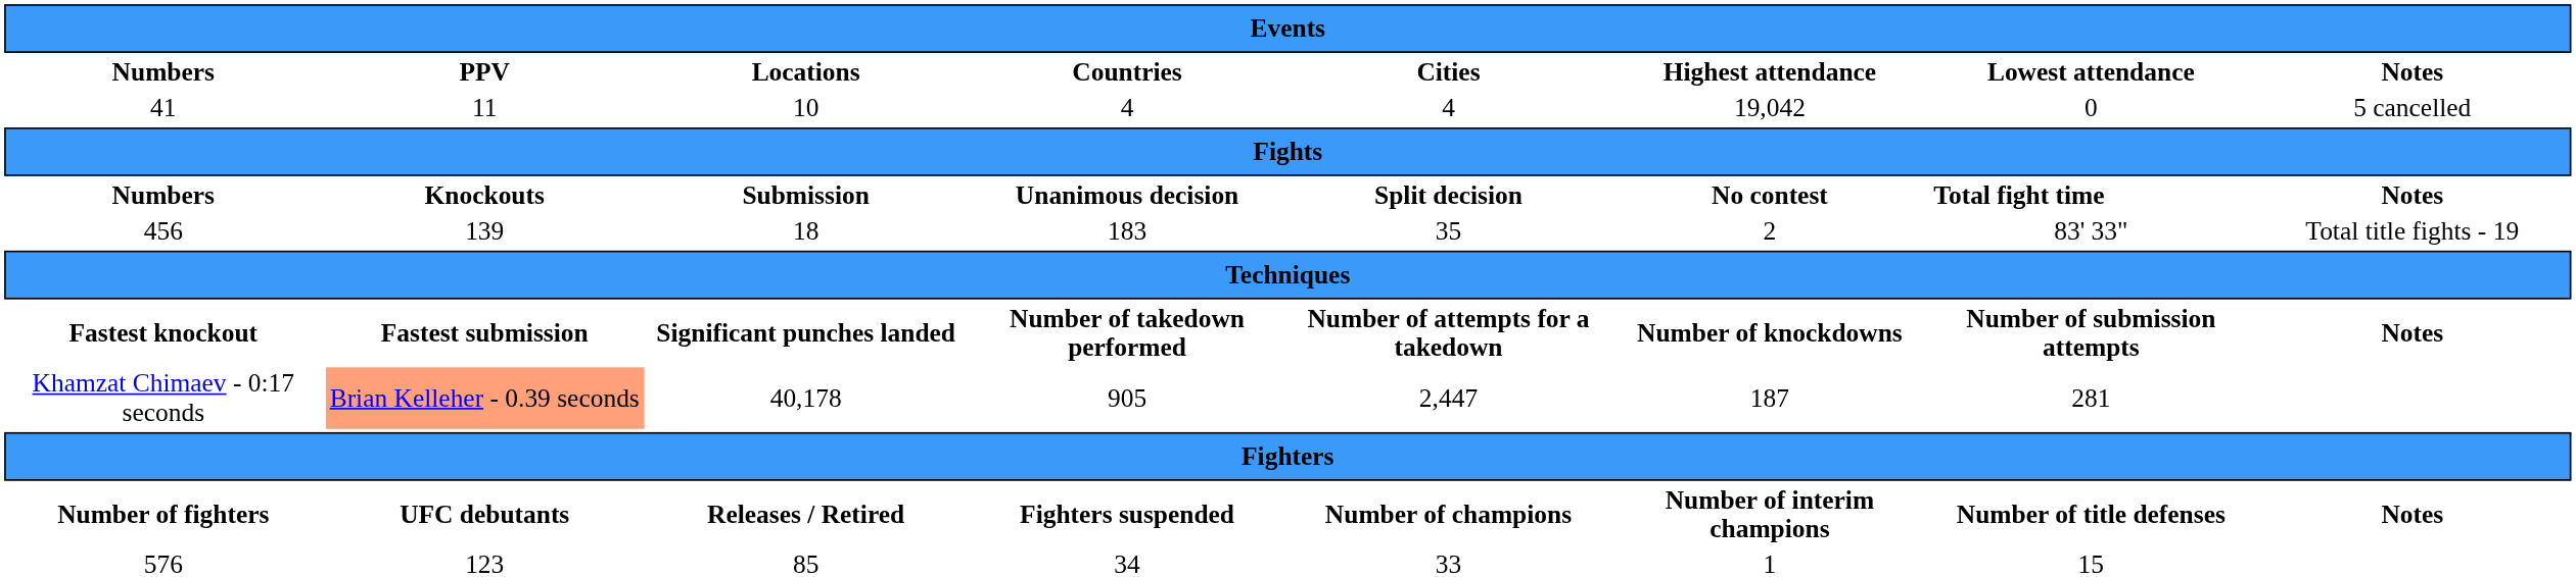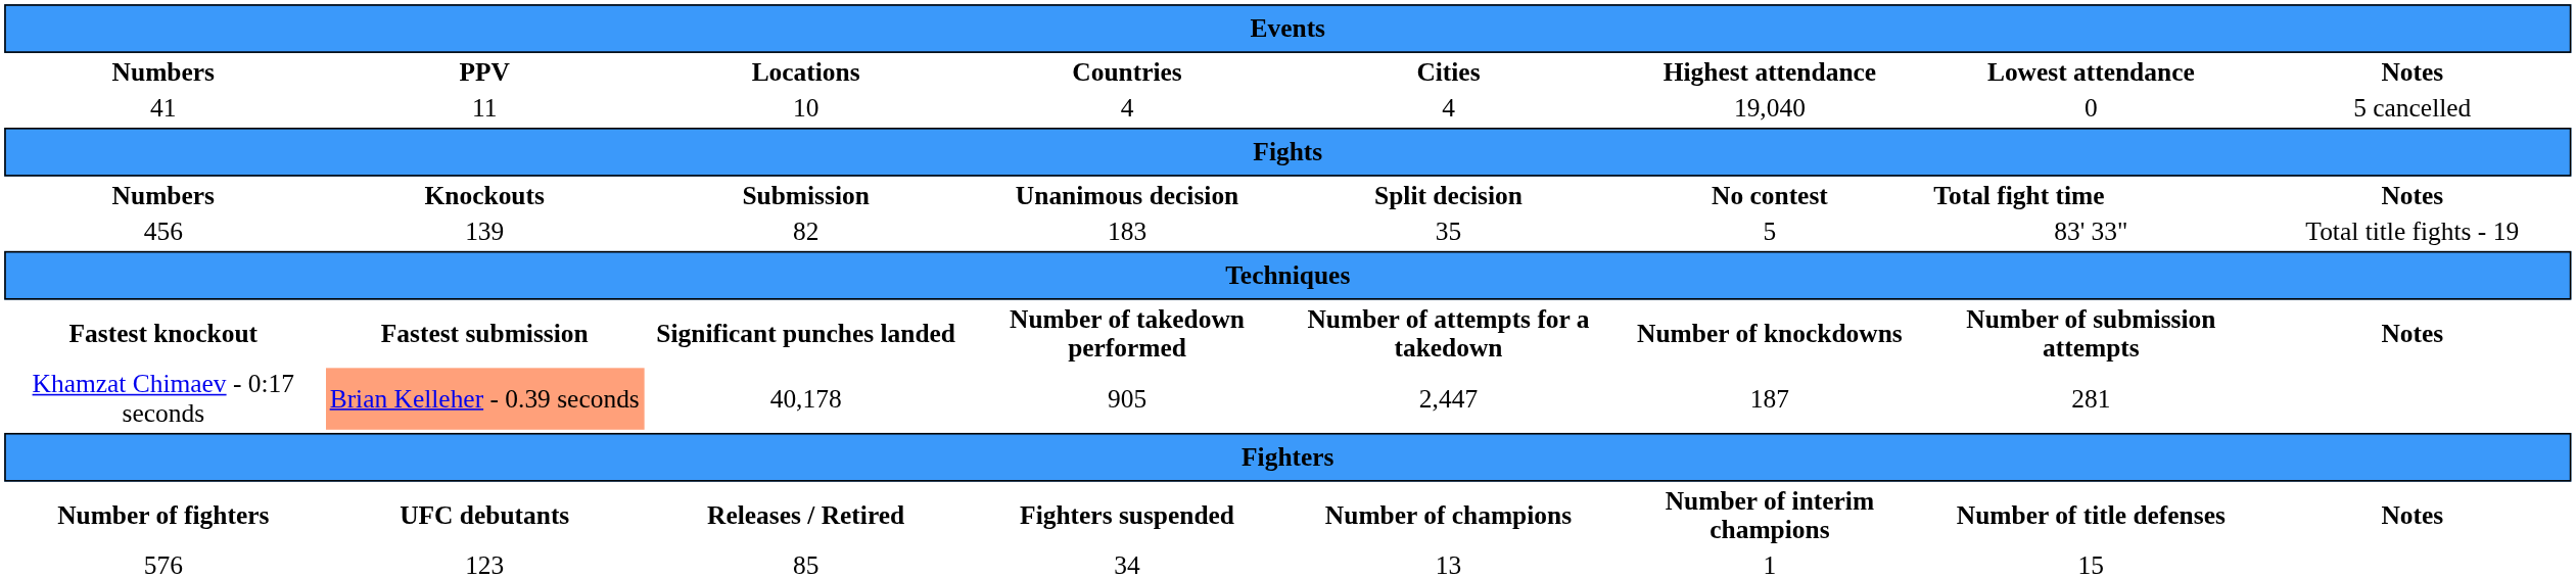41 | Highest attendance: 19,042 -> 19,040
456 | Locations: 18 -> 82
456 | Highest attendance: 2 -> 5
576 | Cities: 33 -> 13
